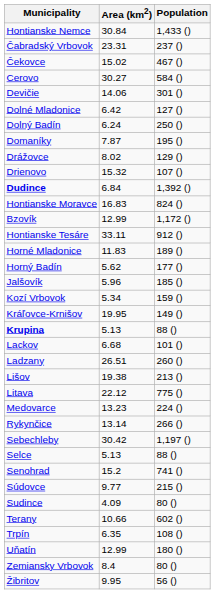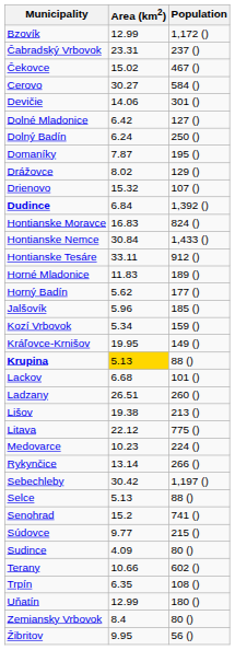rows swapped: Bzovík <-> Hontianske Nemce
Krupina | Area (km2): no background -> gold background
Medovarce | Area (km2): 13.23 -> 10.23
